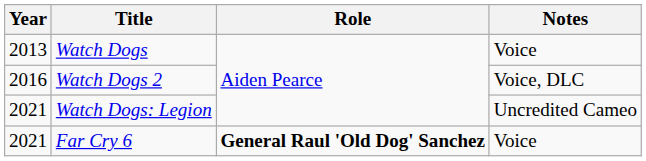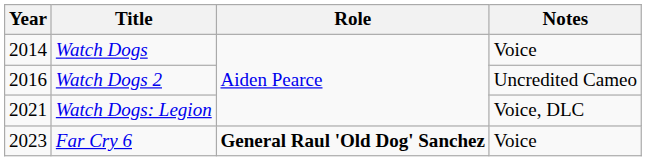Watch Dogs | Year: 2013 -> 2014
Watch Dogs 2 | Notes: Voice, DLC -> Uncredited Cameo
Watch Dogs: Legion | Notes: Uncredited Cameo -> Voice, DLC
Far Cry 6 | Year: 2021 -> 2023
